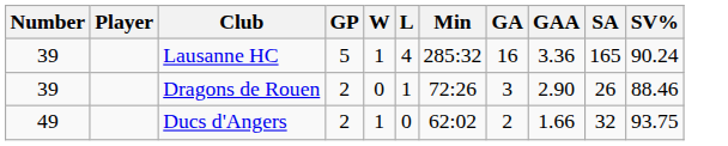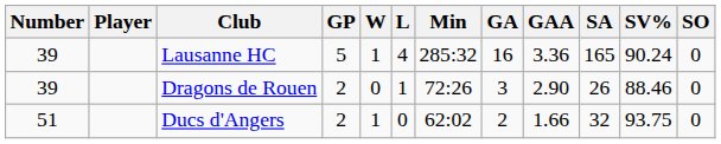+ column: SO | 0 | 0 | 0
Ducs d'Angers | Number: 49 -> 51
